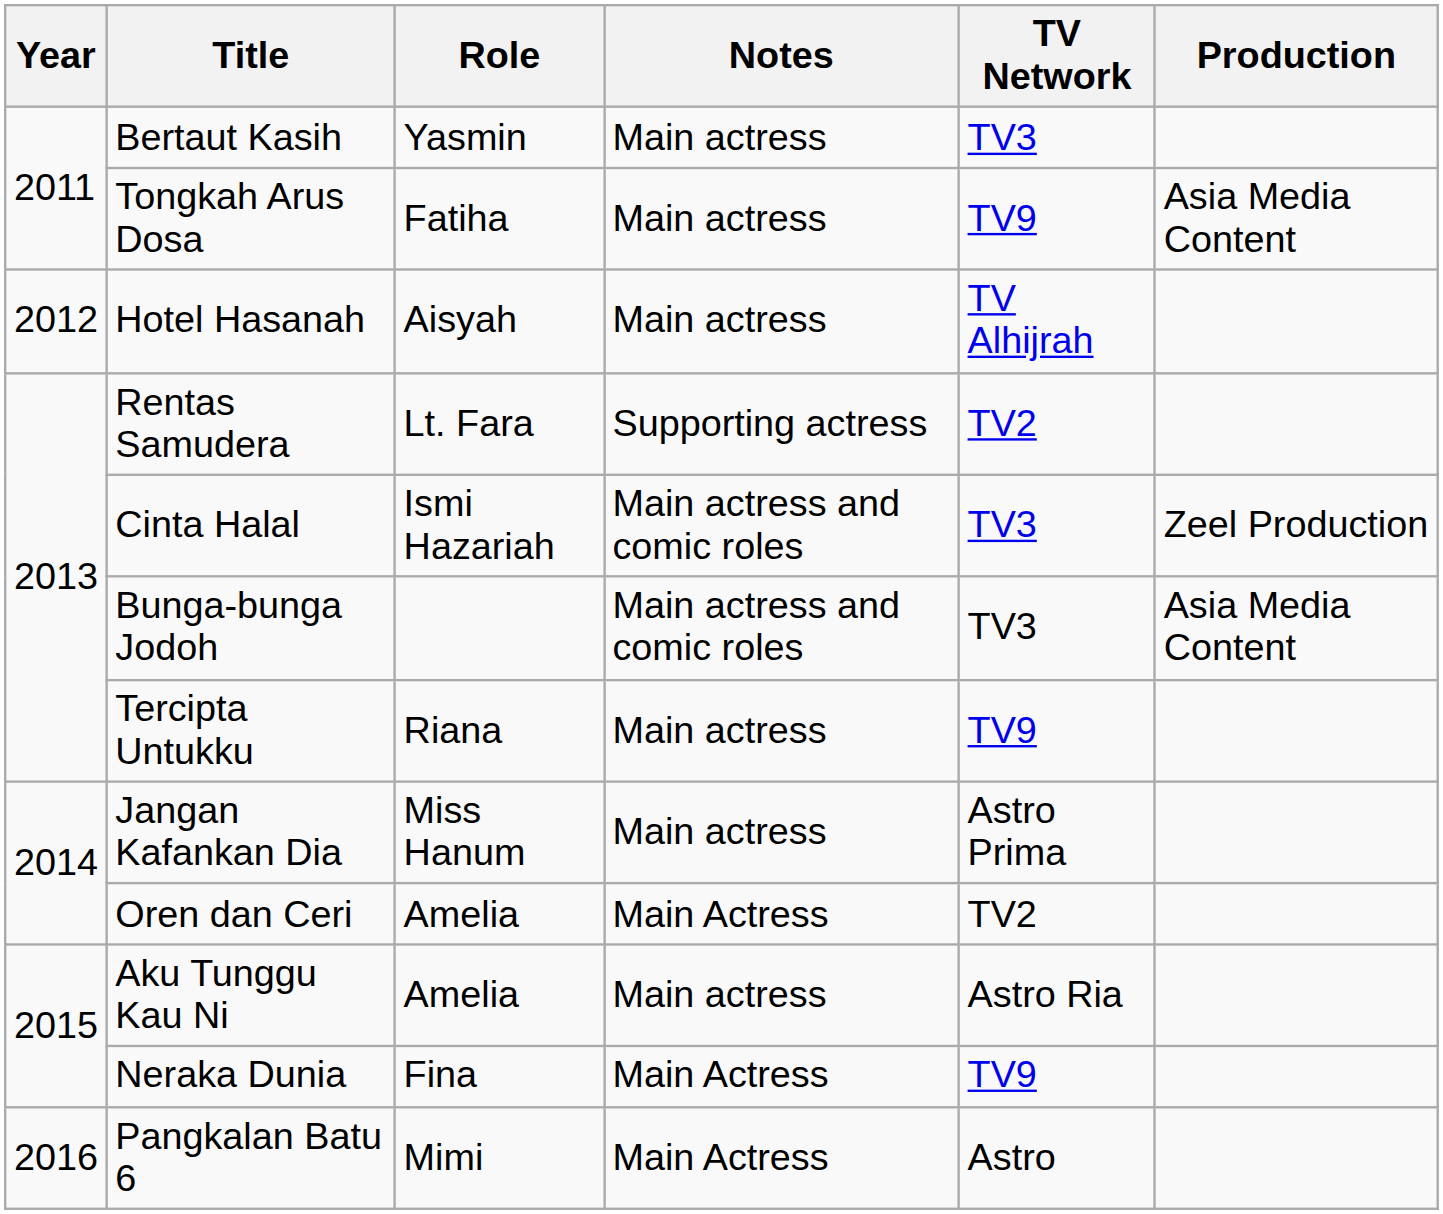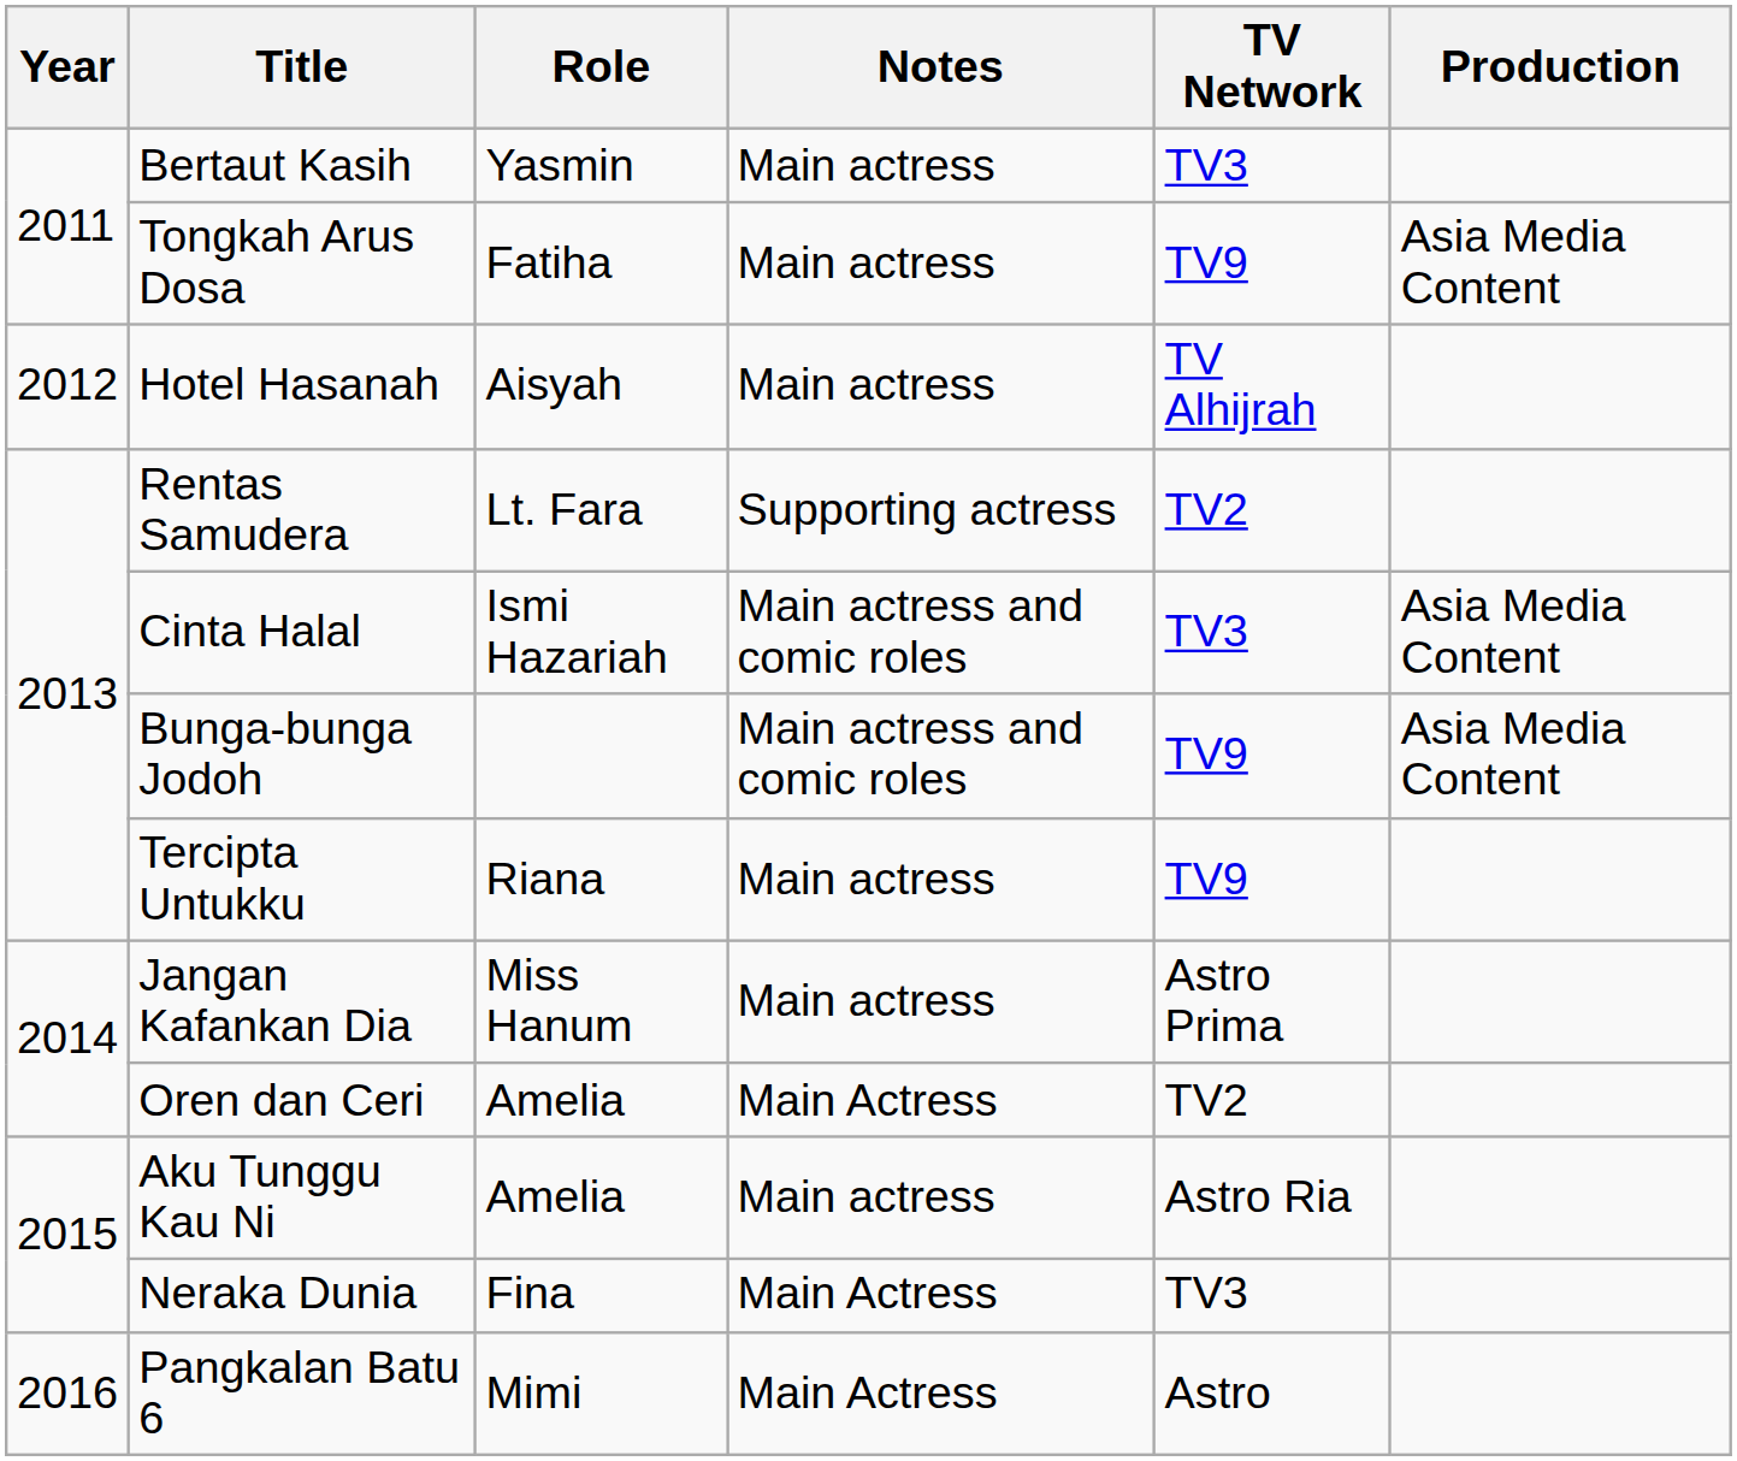Cinta Halal | Production: Zeel Production -> Asia Media Content
Bunga-bunga Jodoh | TV Network: TV3 -> TV9
Neraka Dunia | TV Network: TV9 -> TV3
